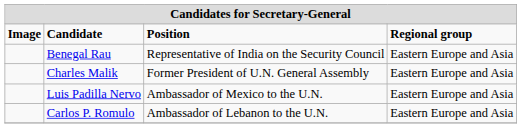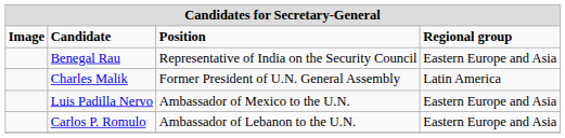Charles Malik | column 4: Eastern Europe and Asia -> Latin America
